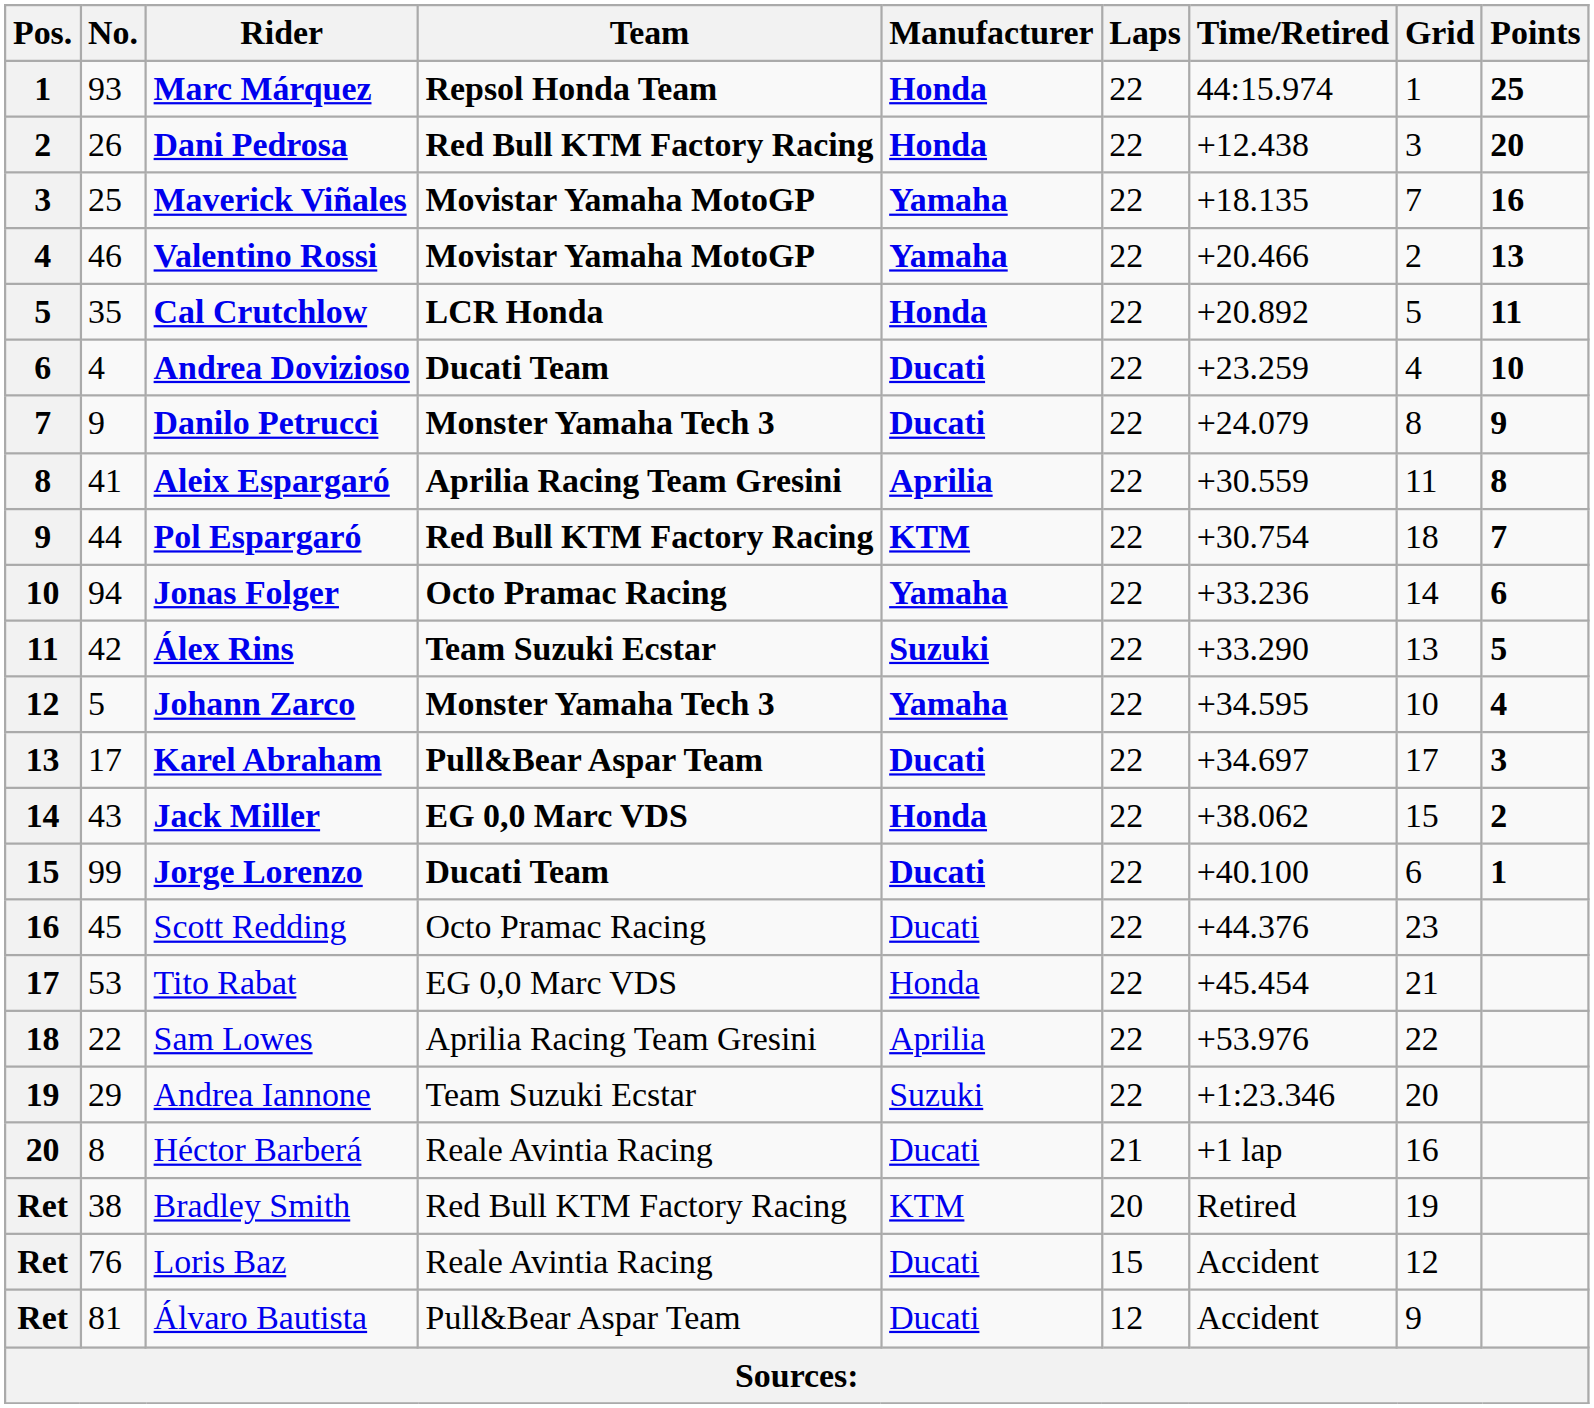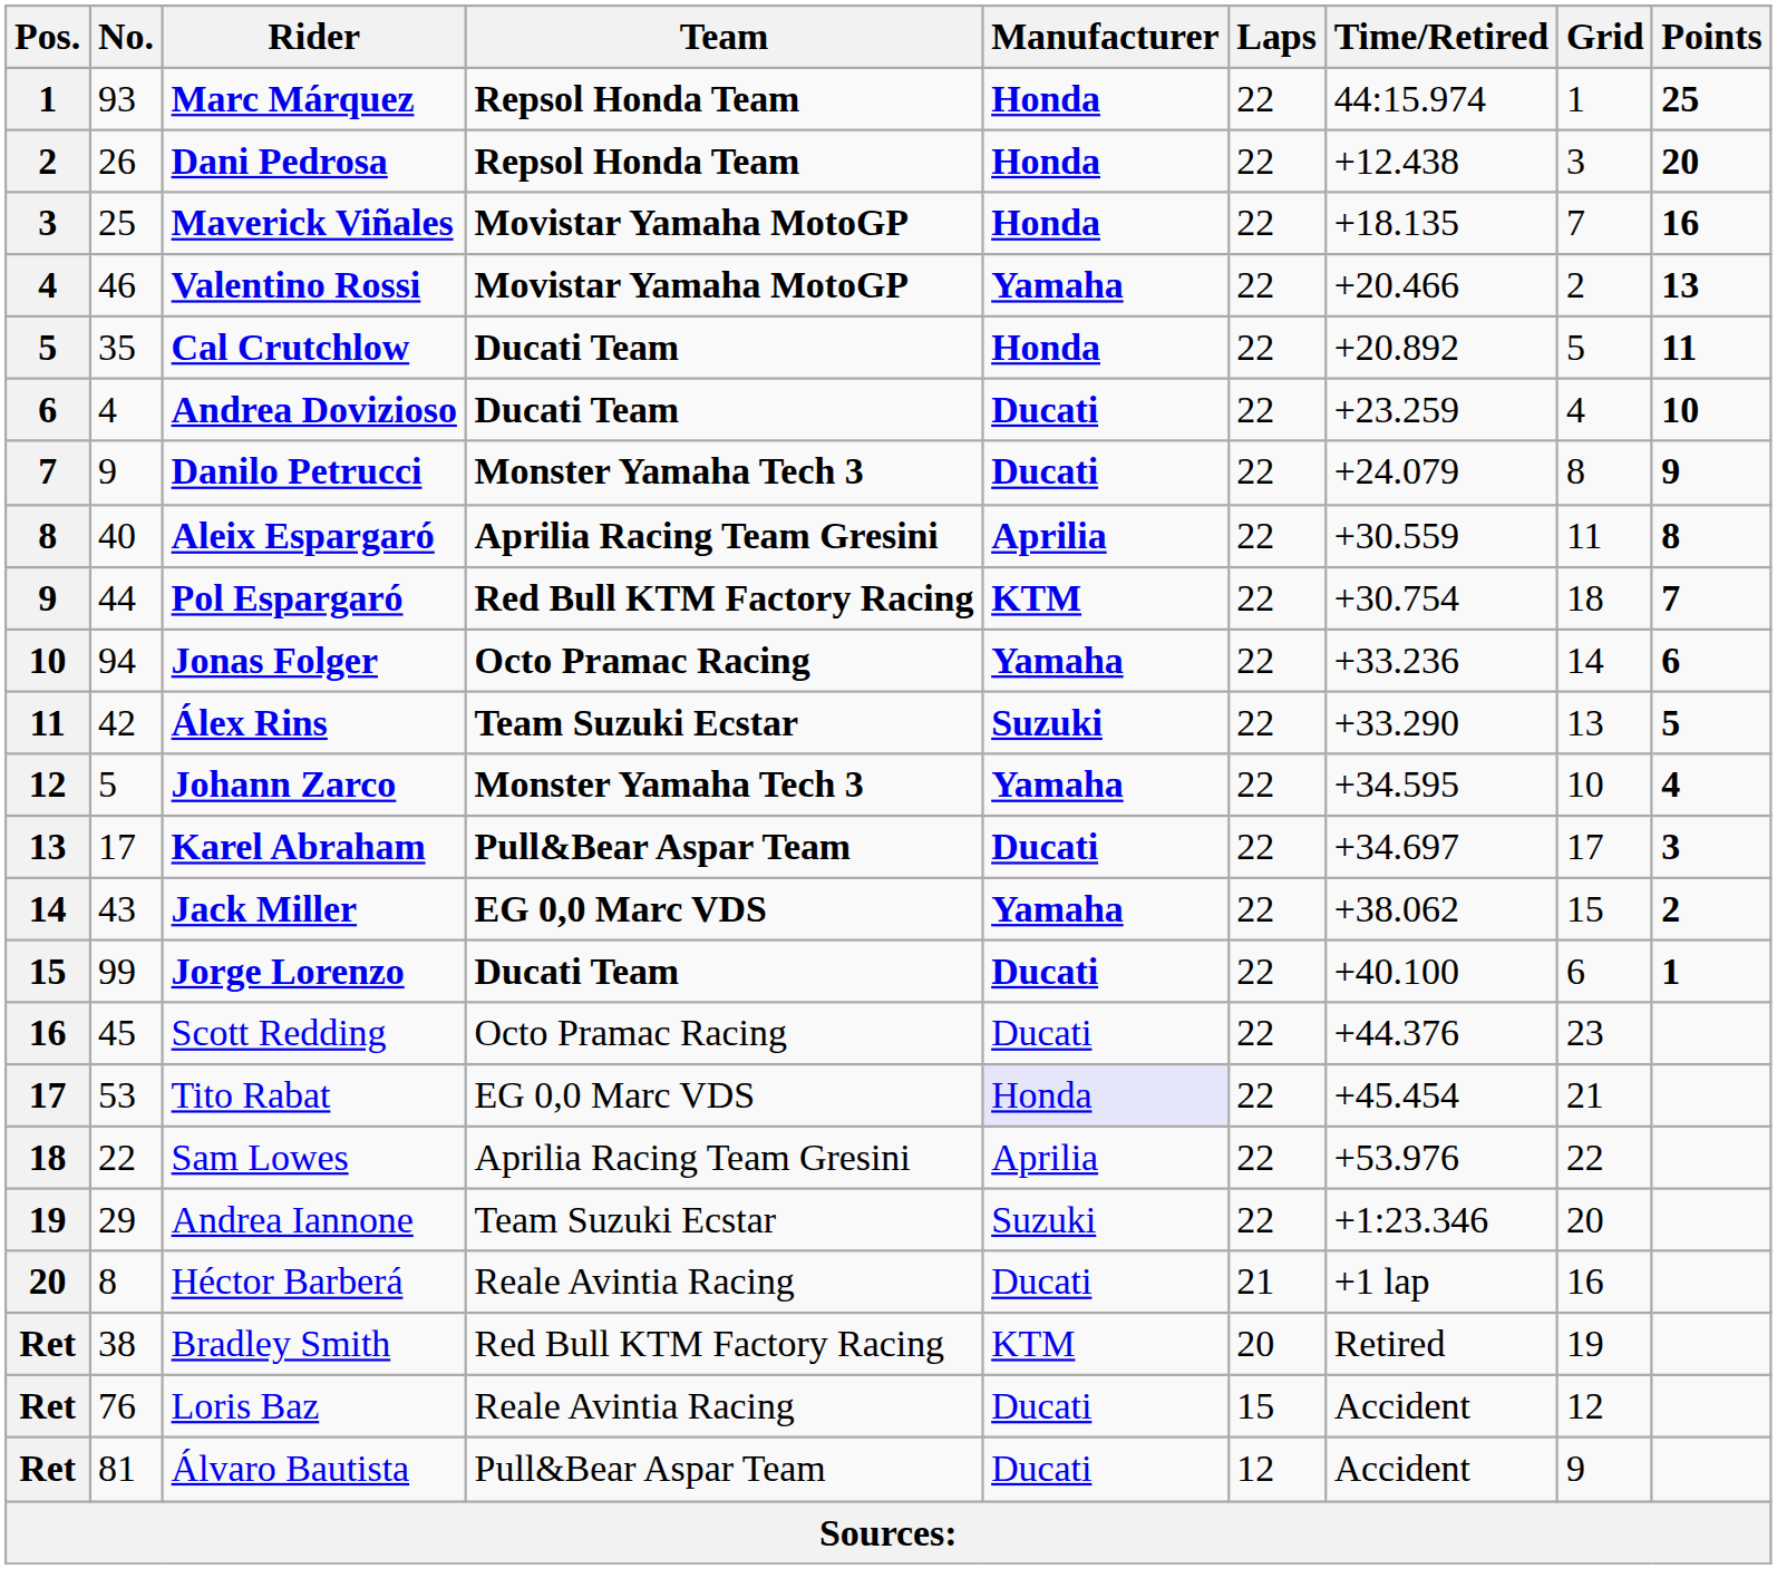Dani Pedrosa | Team: Red Bull KTM Factory Racing -> Repsol Honda Team
Maverick Viñales | Manufacturer: Yamaha -> Honda
Cal Crutchlow | Team: LCR Honda -> Ducati Team
Aleix Espargaró | No.: 41 -> 40
Jack Miller | Manufacturer: Honda -> Yamaha
Tito Rabat | Manufacturer: no background -> lavender background
